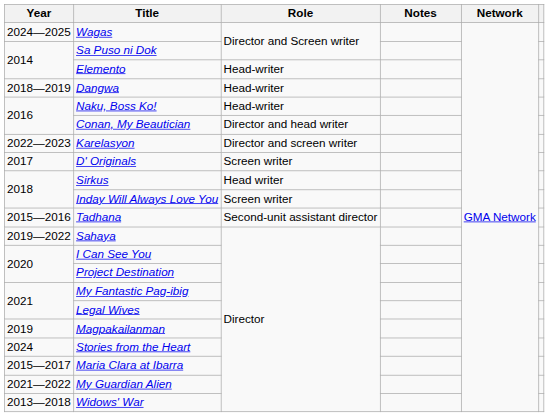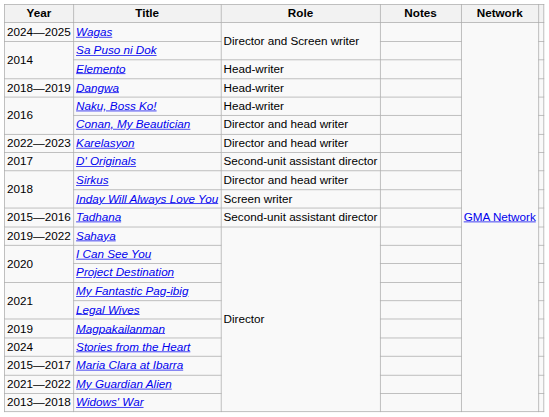Karelasyon | Role: Director and screen writer -> Director and head writer
D' Originals | Role: Screen writer -> Second-unit assistant director
Sirkus | Role: Head writer -> Director and head writer
